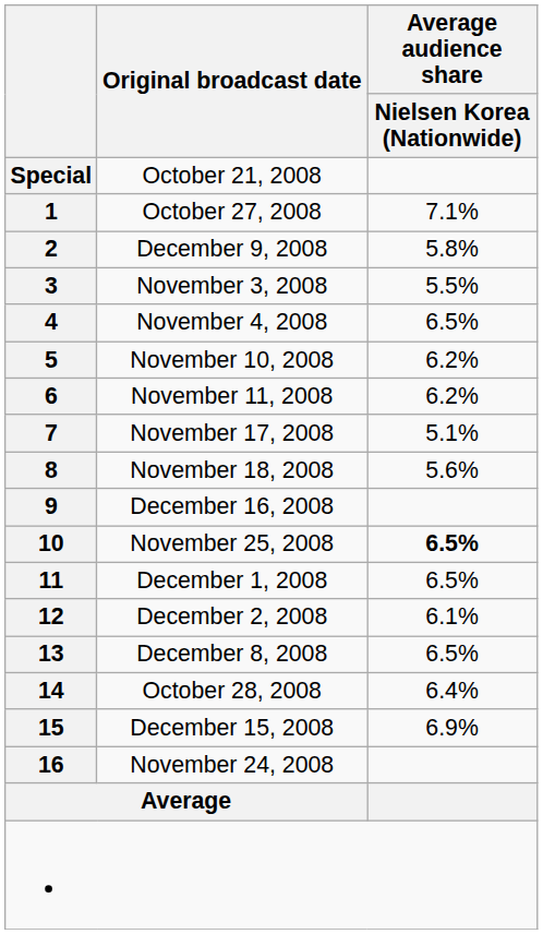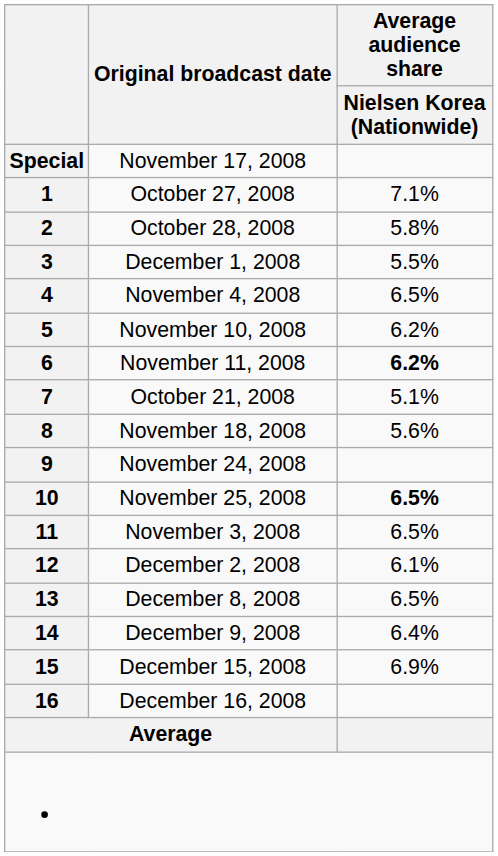Special | Original broadcast date: October 21, 2008 -> November 17, 2008
2 | Original broadcast date: December 9, 2008 -> October 28, 2008
3 | Original broadcast date: November 3, 2008 -> December 1, 2008
6 | Average audience share / Nielsen Korea (Nationwide): normal -> bold
7 | Original broadcast date: November 17, 2008 -> October 21, 2008
9 | Original broadcast date: December 16, 2008 -> November 24, 2008
11 | Original broadcast date: December 1, 2008 -> November 3, 2008
14 | Original broadcast date: October 28, 2008 -> December 9, 2008
16 | Original broadcast date: November 24, 2008 -> December 16, 2008
